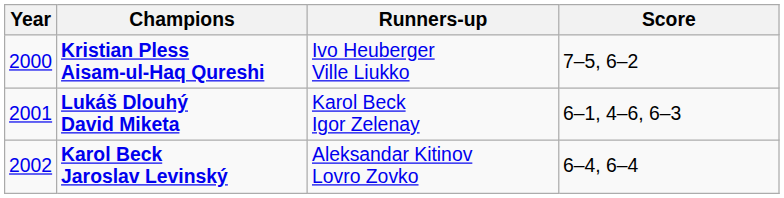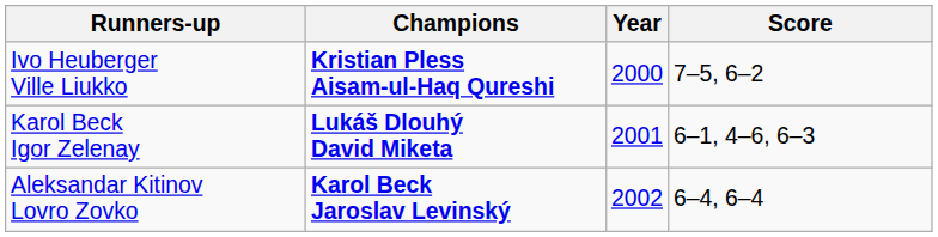columns swapped: Year <-> Runners-up
